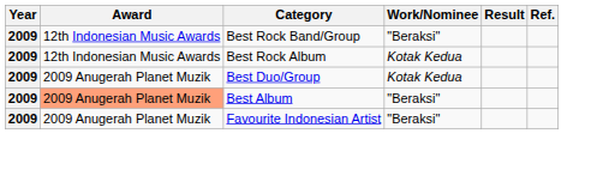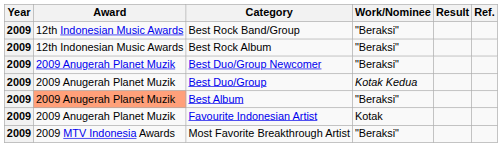Best Rock Album | Work/Nominee: Kotak Kedua -> "Beraksi"
+ row: 2009 | 2009 Anugerah Planet Muzik | Best Duo/Group Newcomer | "Beraksi"
Favourite Indonesian Artist | Work/Nominee: "Beraksi" -> Kotak
+ row: 2009 | 2009 MTV Indonesia Awards | Most Favorite Breakthrough Artist | "Beraksi"
